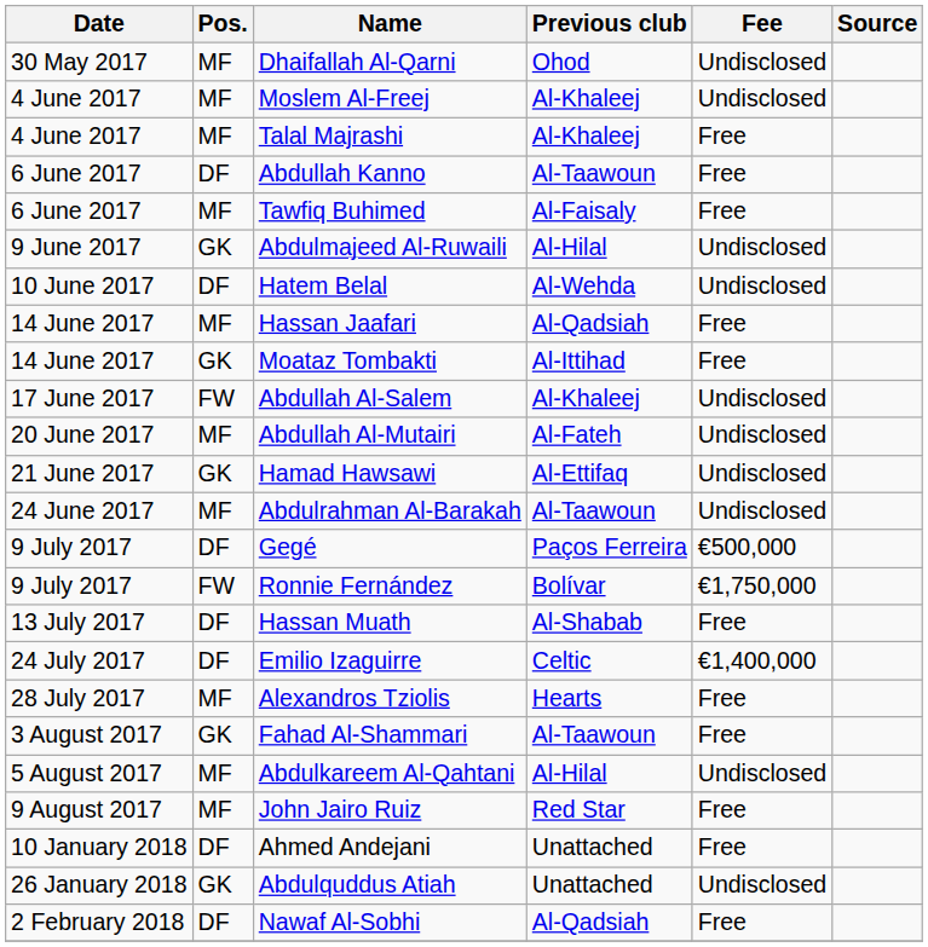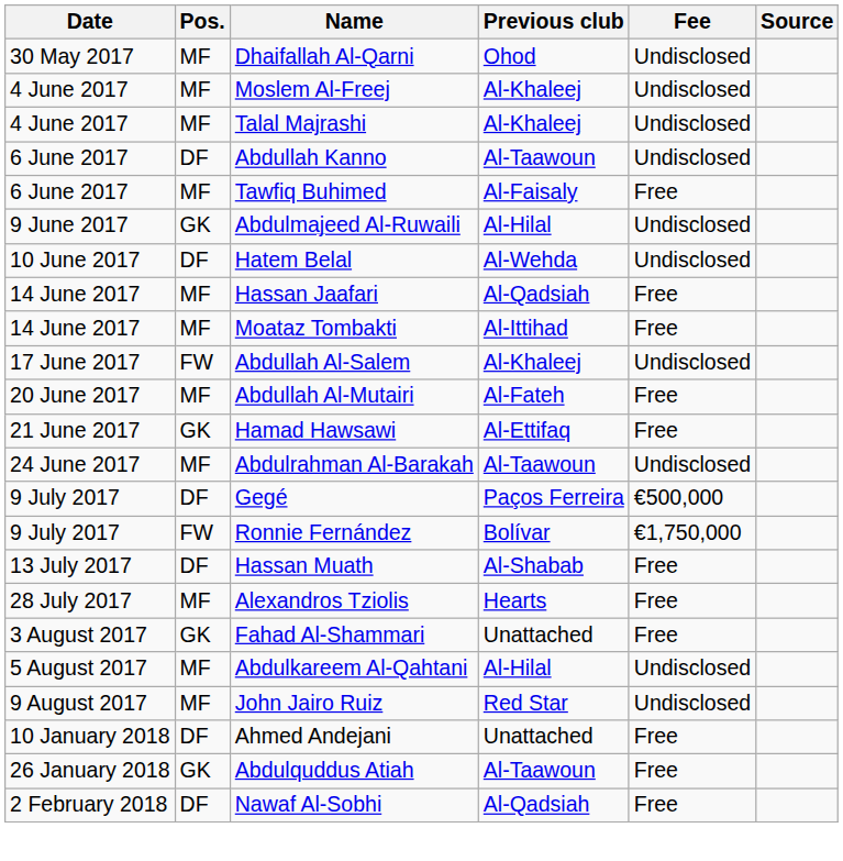Talal Majrashi | Fee: Free -> Undisclosed
Abdullah Kanno | Fee: Free -> Undisclosed
Moataz Tombakti | Pos.: GK -> MF
Abdullah Al-Mutairi | Fee: Undisclosed -> Free
Hamad Hawsawi | Fee: Undisclosed -> Free
- row: 24 July 2017 | DF | Emilio Izaguirre | Celtic | €1,400,000
Fahad Al-Shammari | Previous club: Al-Taawoun -> Unattached
John Jairo Ruiz | Fee: Free -> Undisclosed
Abdulquddus Atiah | Previous club: Unattached -> Al-Taawoun
Abdulquddus Atiah | Fee: Undisclosed -> Free
